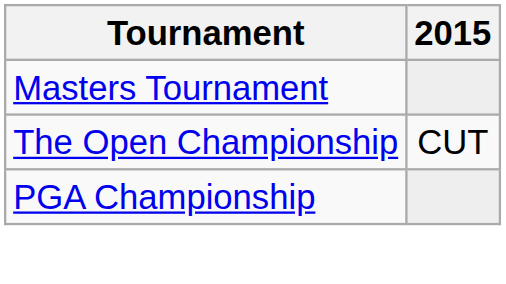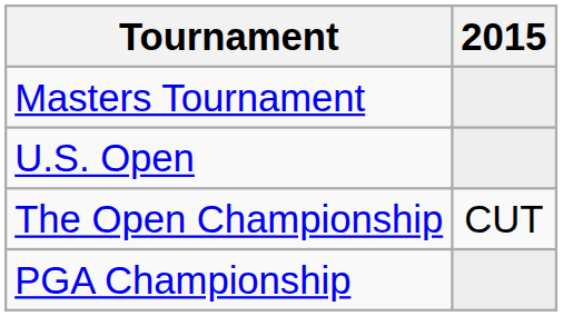+ row: U.S. Open
